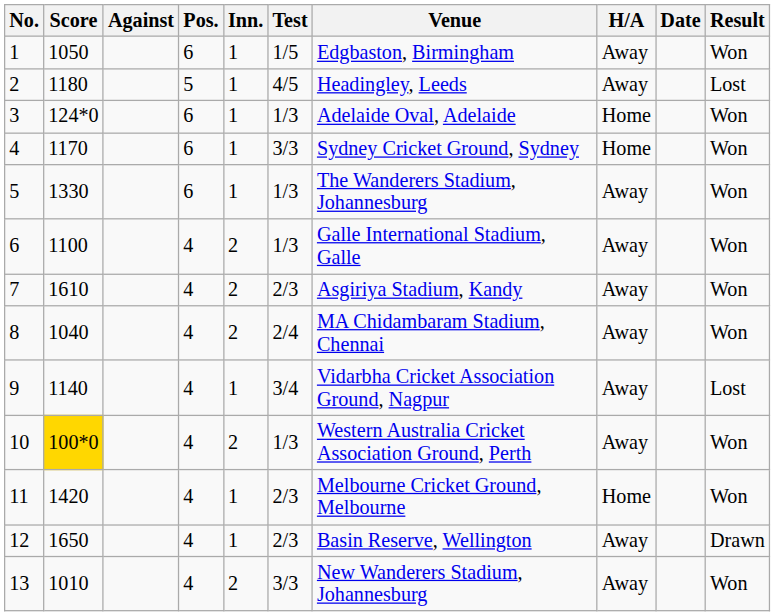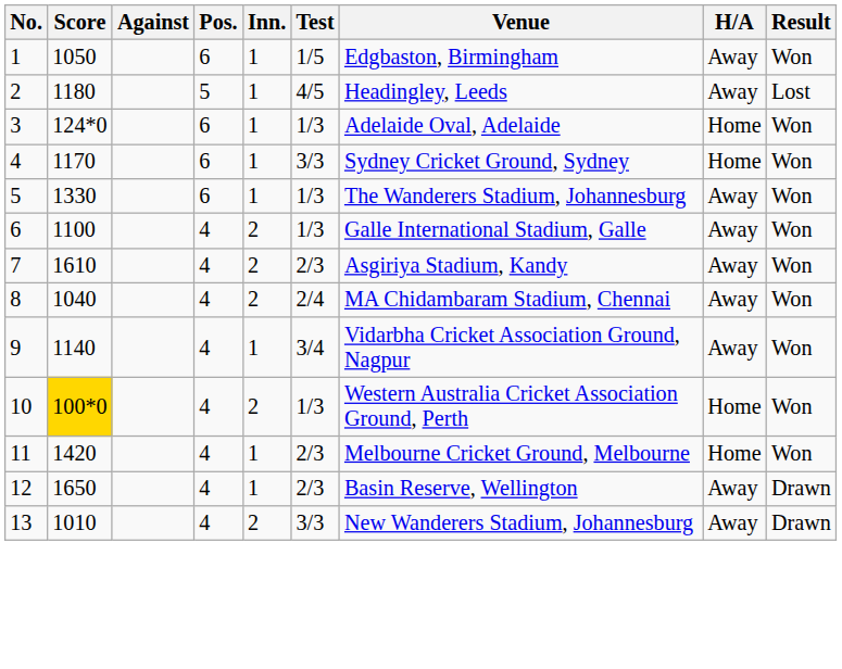- column: Date
9 | Result: Lost -> Won
10 | H/A: Away -> Home
13 | Result: Won -> Drawn
